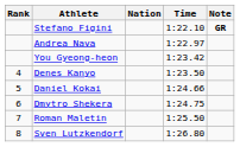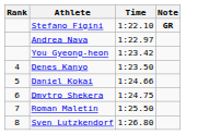- column: Nation
